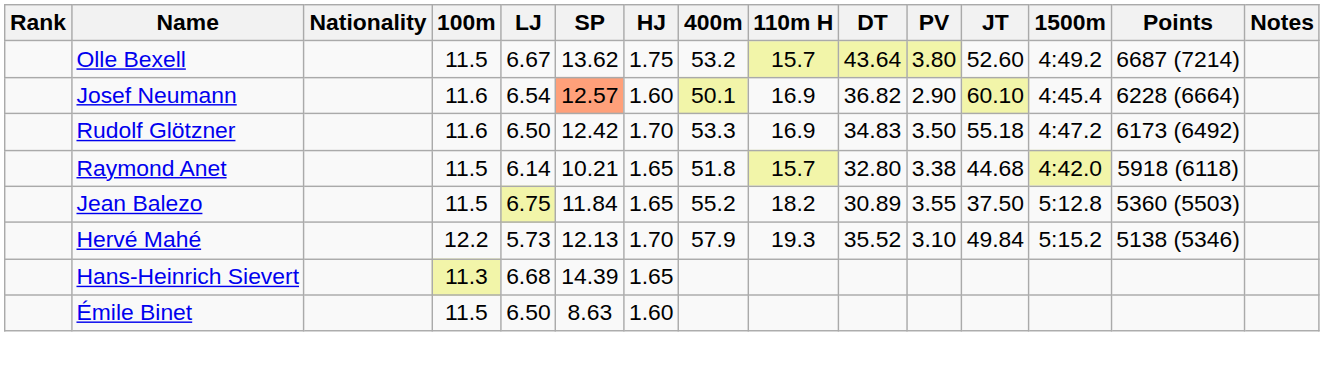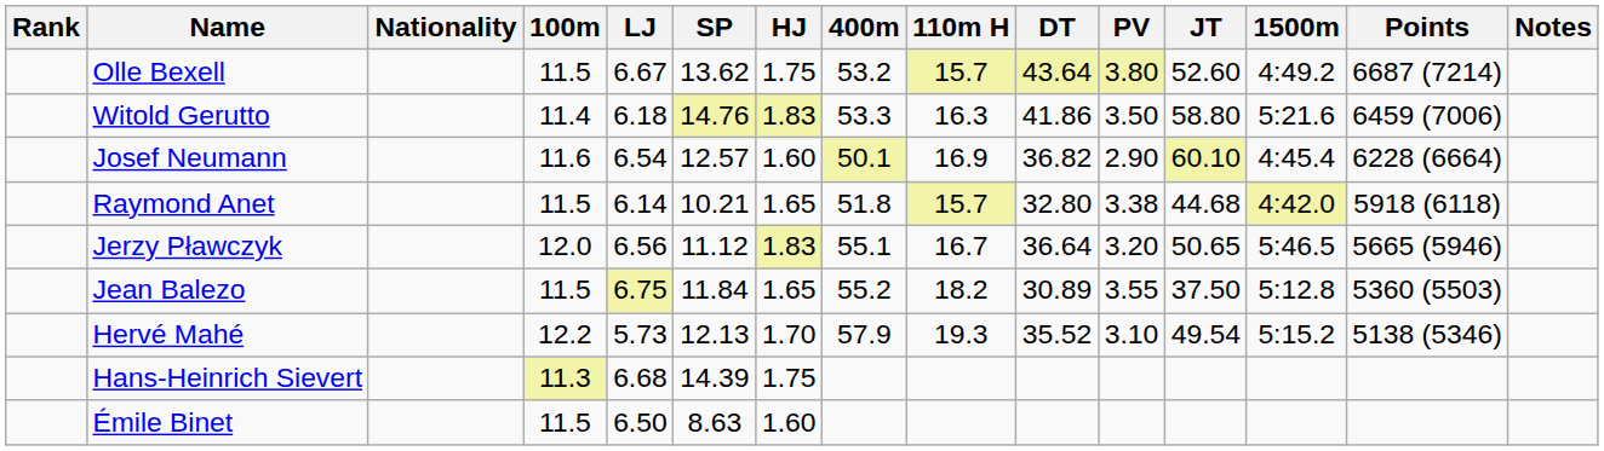+ row: Witold Gerutto | 11.4 | 6.18 | 14.76 | 1.83 | 53.3 | 16.3 | 41.86 | 3.50 | 58.80 | 5:21.6 | 6459 (7006)
Josef Neumann | SP: lightsalmon background -> no background
- row: Rudolf Glötzner | 11.6 | 6.50 | 12.42 | 1.70 | 53.3 | 16.9 | 34.83 | 3.50 | 55.18 | 4:47.2 | 6173 (6492)
+ row: Jerzy Pławczyk | 12.0 | 6.56 | 11.12 | 1.83 | 55.1 | 16.7 | 36.64 | 3.20 | 50.65 | 5:46.5 | 5665 (5946)
Hervé Mahé | JT: 49.84 -> 49.54
Hans-Heinrich Sievert | HJ: 1.65 -> 1.75
